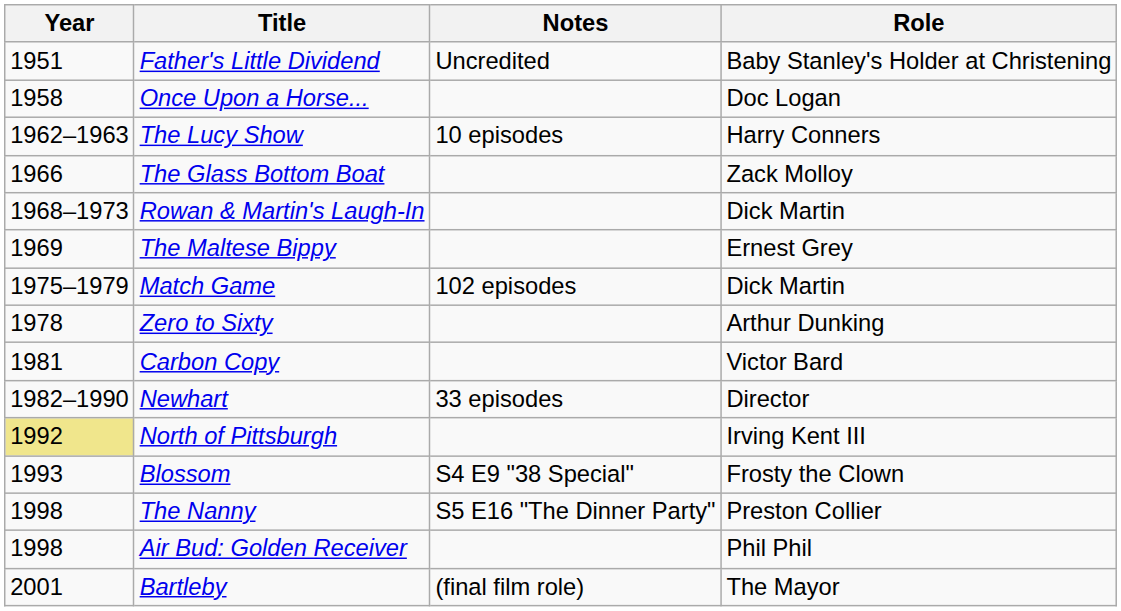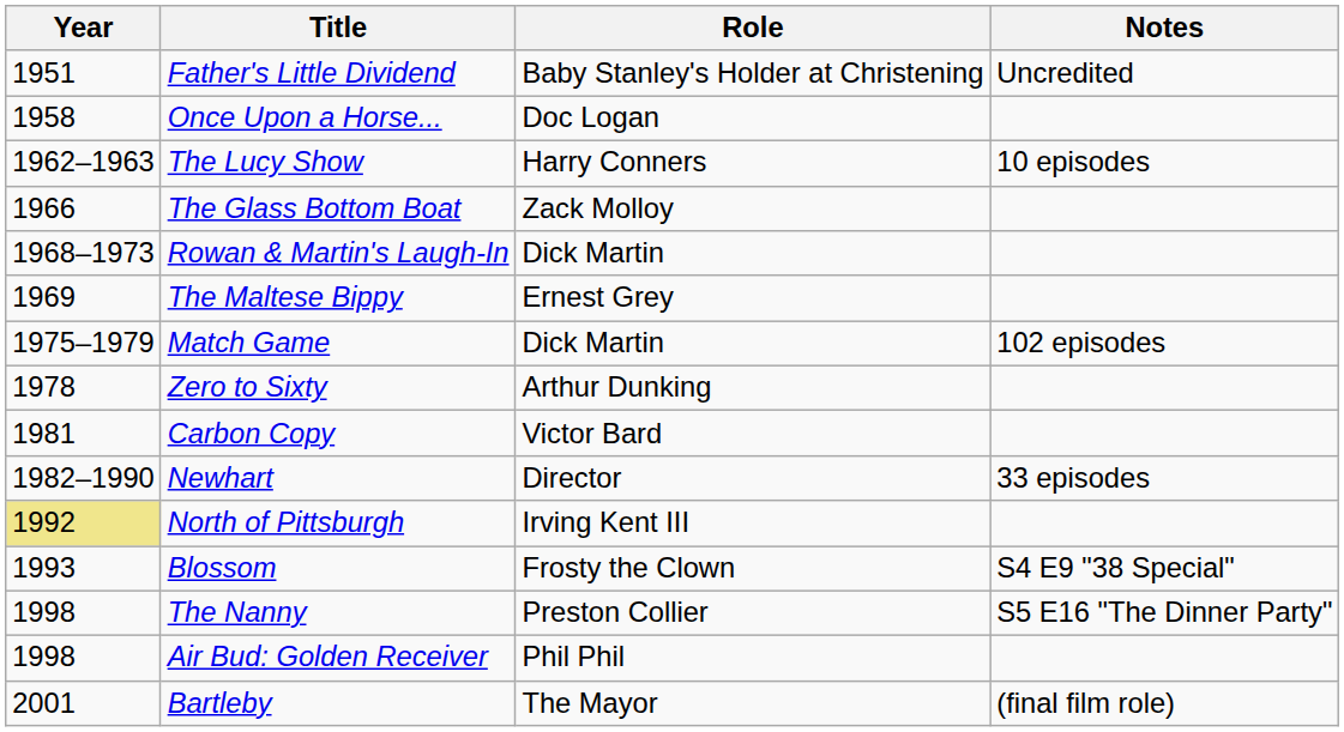columns swapped: Role <-> Notes
